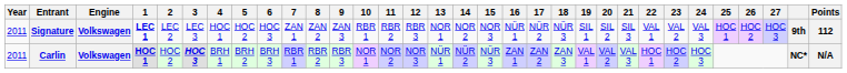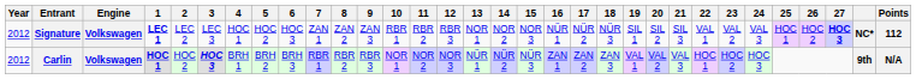Signature | Year: 2011 -> 2012
Signature | 27: normal -> bold
Signature | column 31: 9th -> NC*
Carlin | Year: 2011 -> 2012
Carlin | column 31: NC* -> 9th
